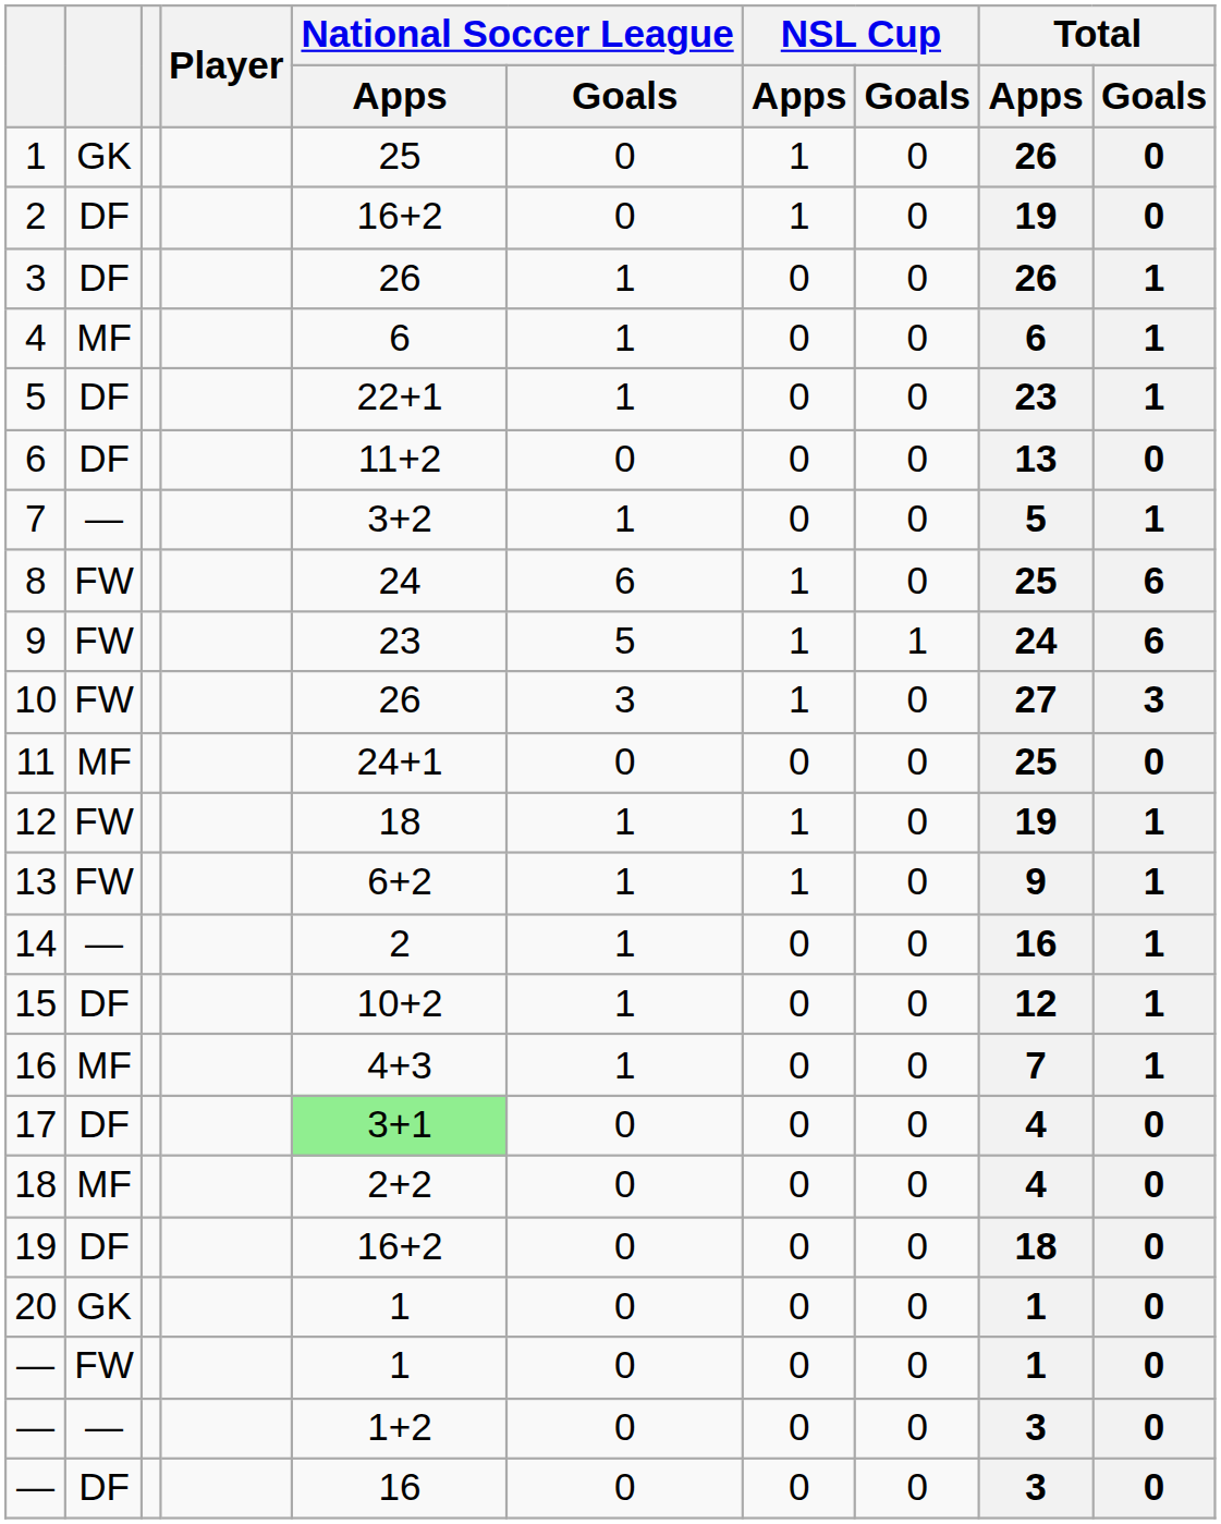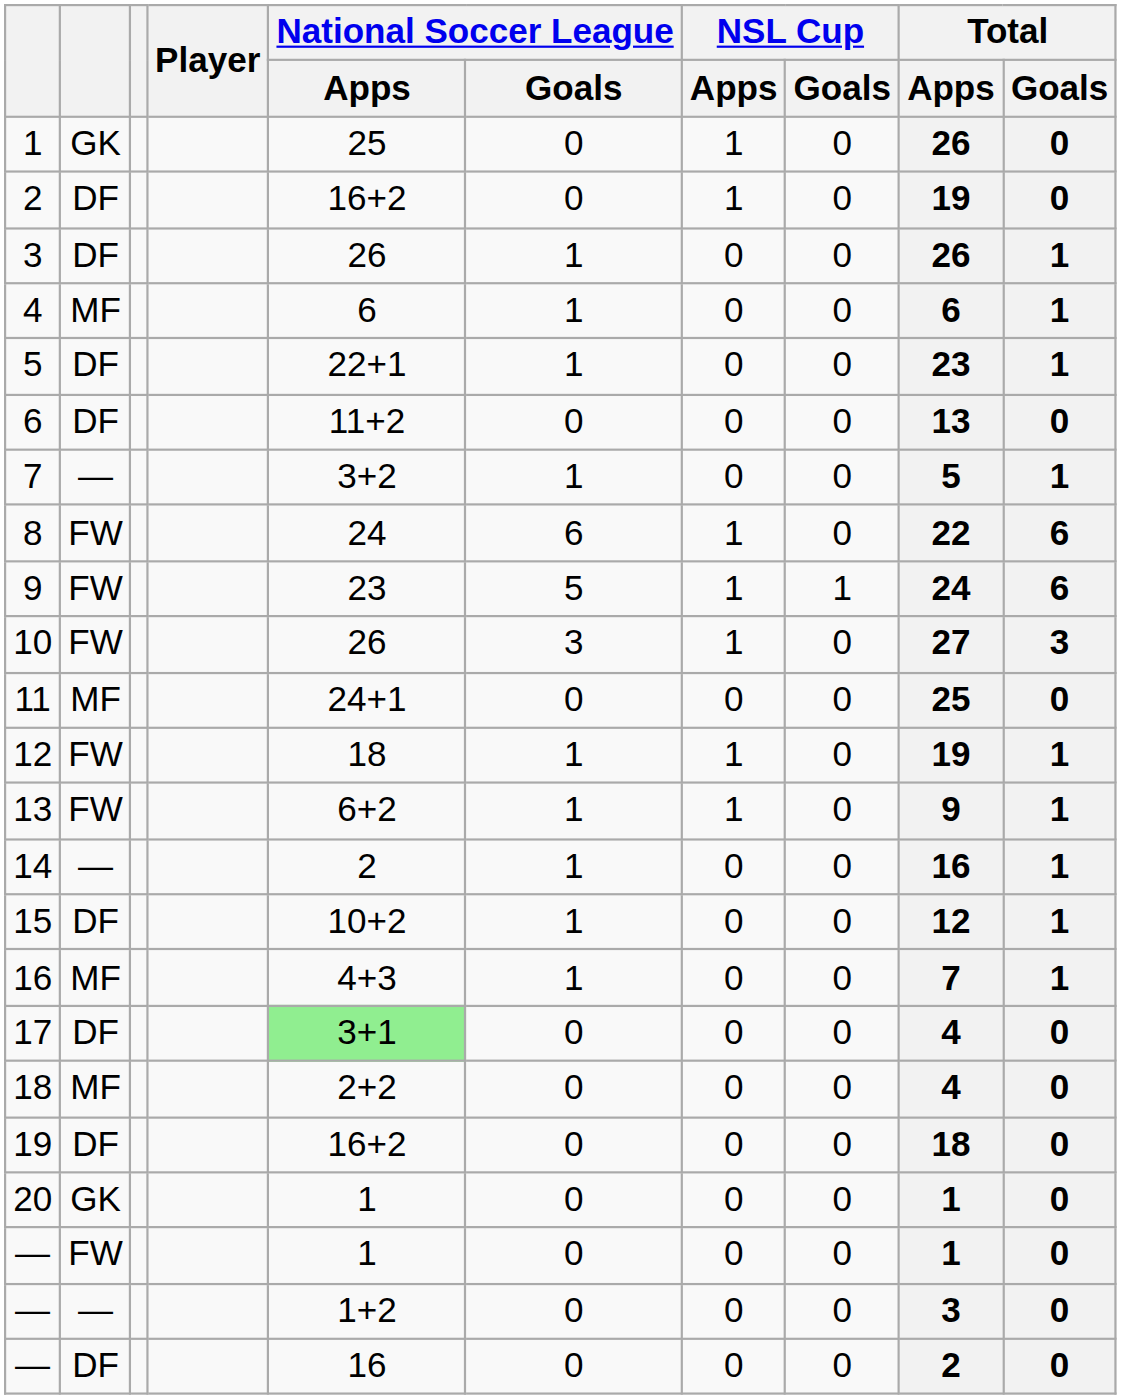8 | Total / Apps: 25 -> 22
— / DF | Total / Apps: 3 -> 2
